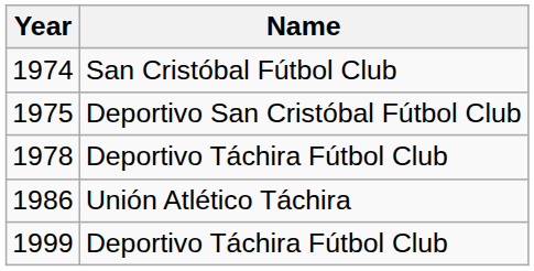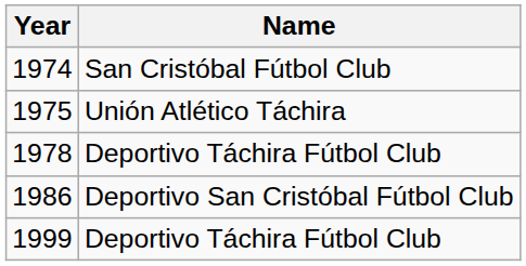1975 | Name: Deportivo San Cristóbal Fútbol Club -> Unión Atlético Táchira
1986 | Name: Unión Atlético Táchira -> Deportivo San Cristóbal Fútbol Club
